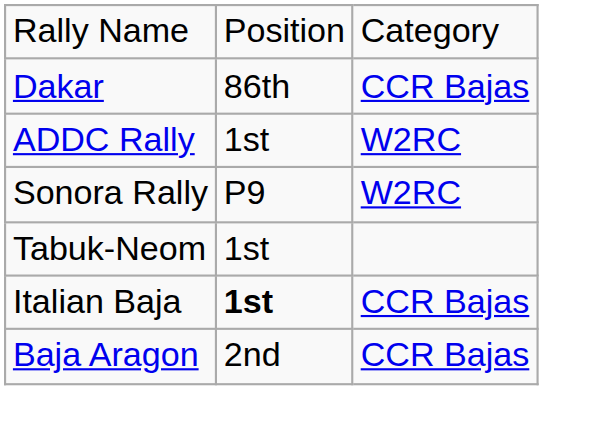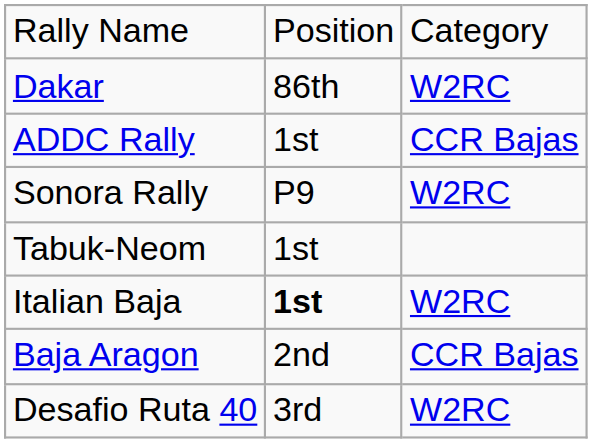Dakar | column 3: CCR Bajas -> W2RC
ADDC Rally | column 3: W2RC -> CCR Bajas
Italian Baja | column 3: CCR Bajas -> W2RC
+ row: Desafio Ruta 40 | 3rd | W2RC
